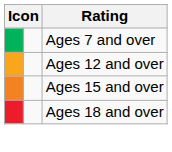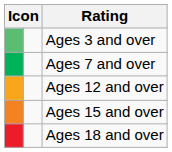+ row: Ages 3 and over
